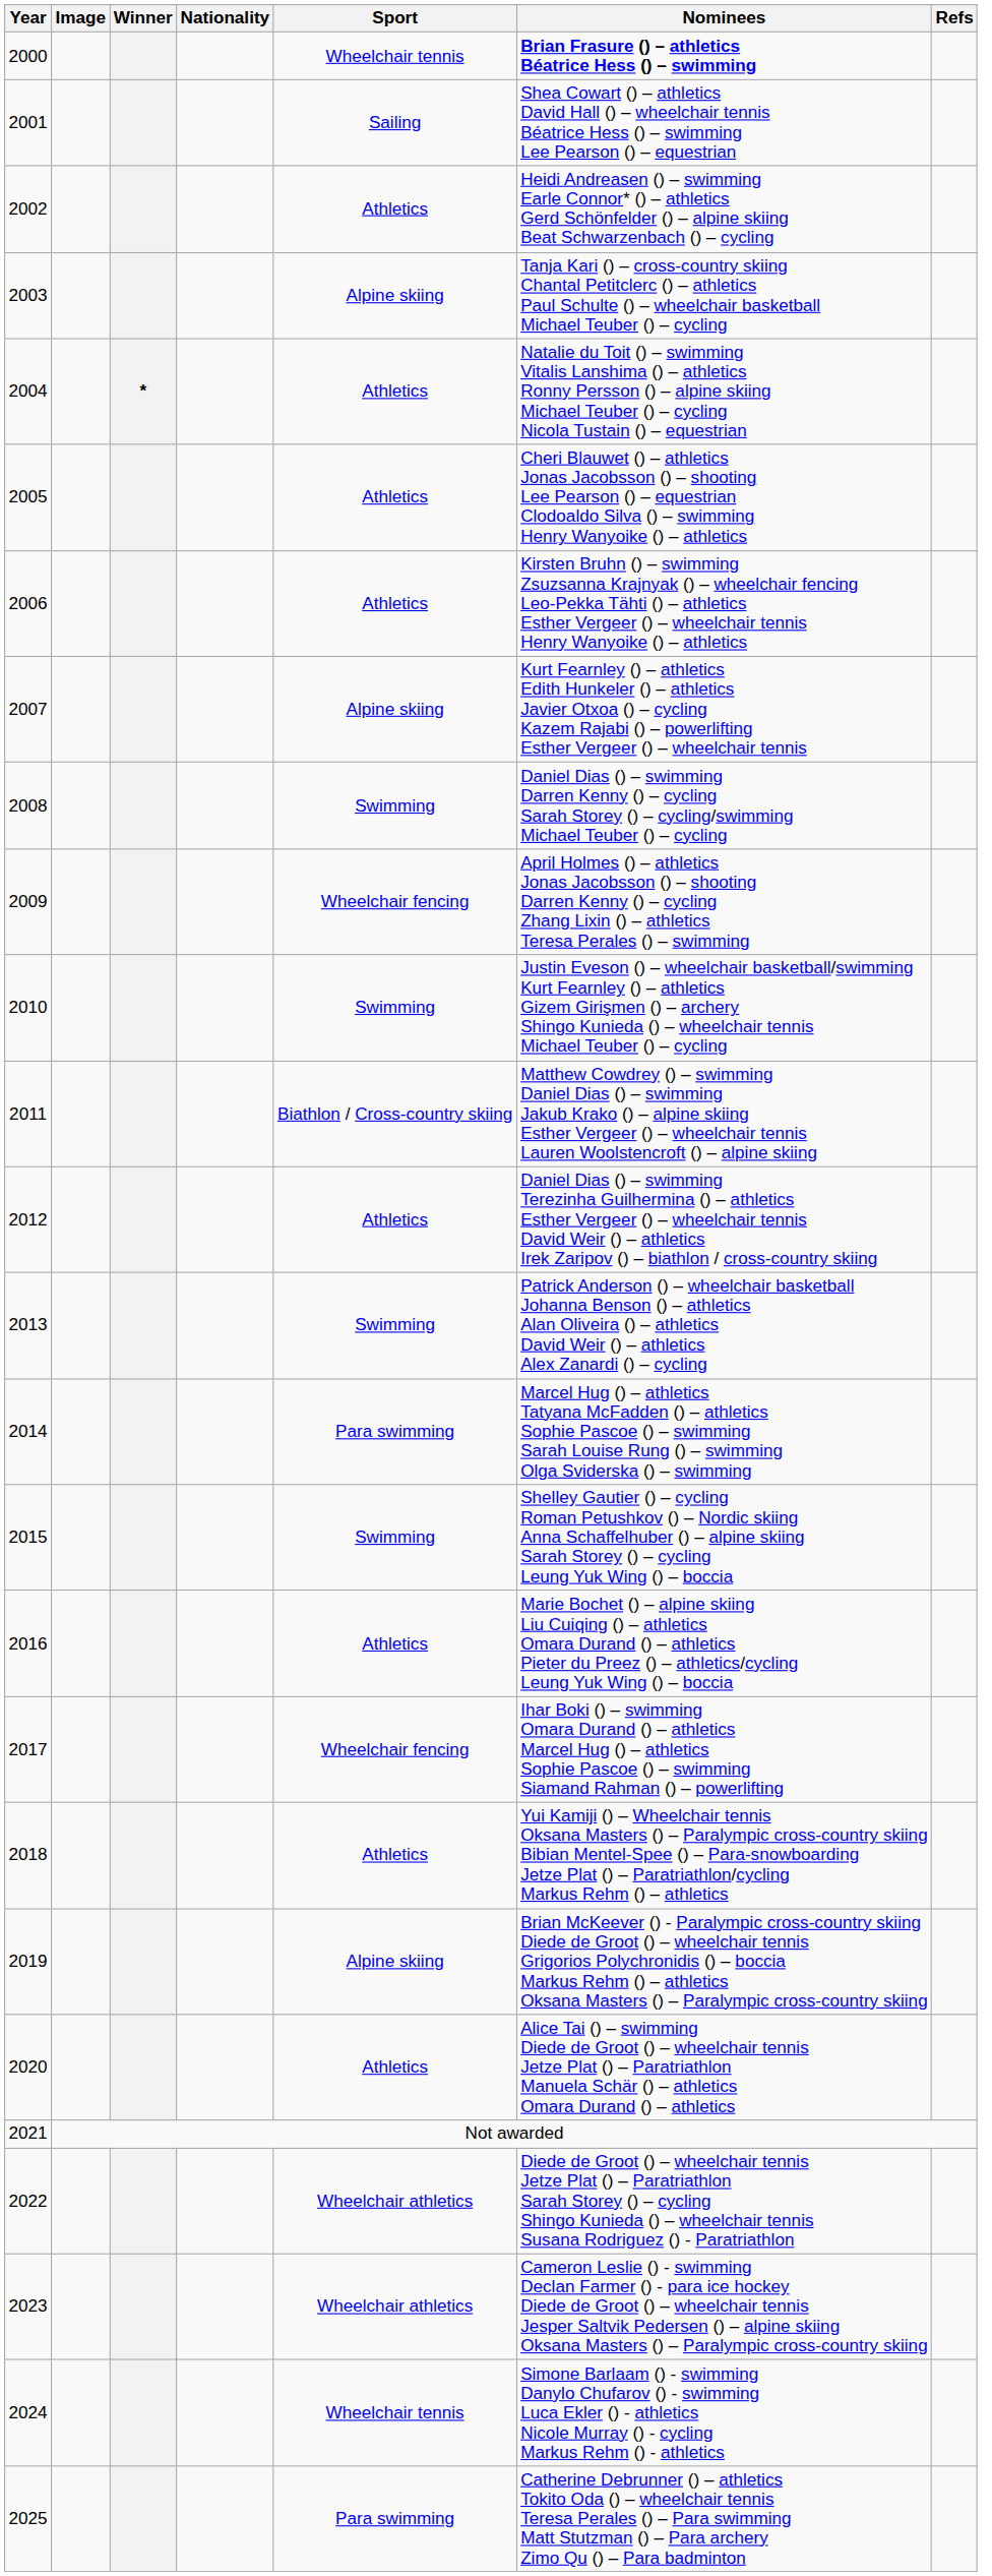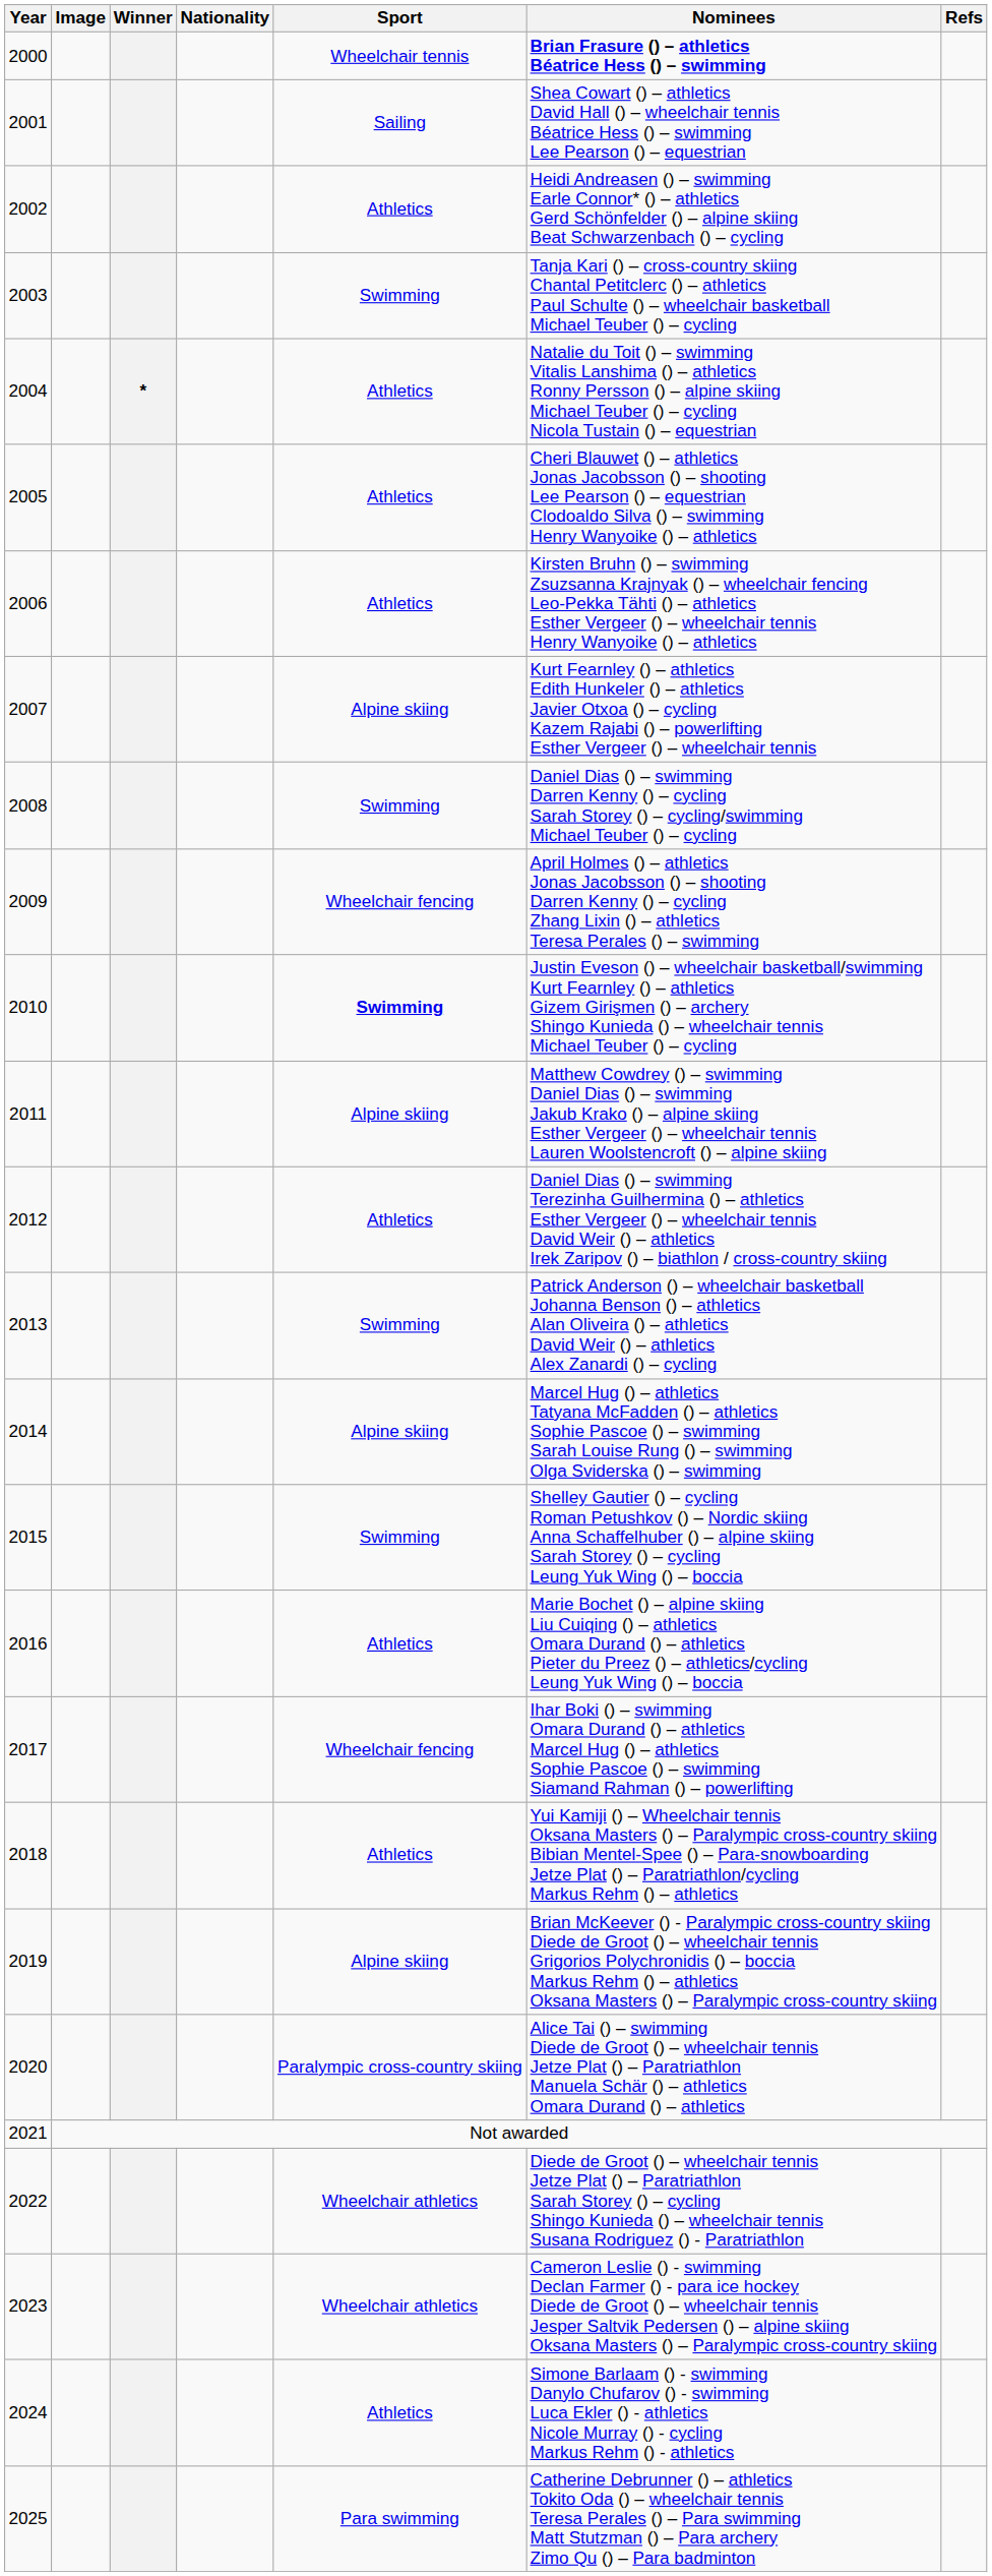2003 | Sport: Alpine skiing -> Swimming
2010 | Sport: normal -> bold
2011 | Sport: Biathlon / Cross-country skiing -> Alpine skiing
2014 | Sport: Para swimming -> Alpine skiing
2020 | Sport: Athletics -> Paralympic cross-country skiing
2024 | Sport: Wheelchair tennis -> Athletics
